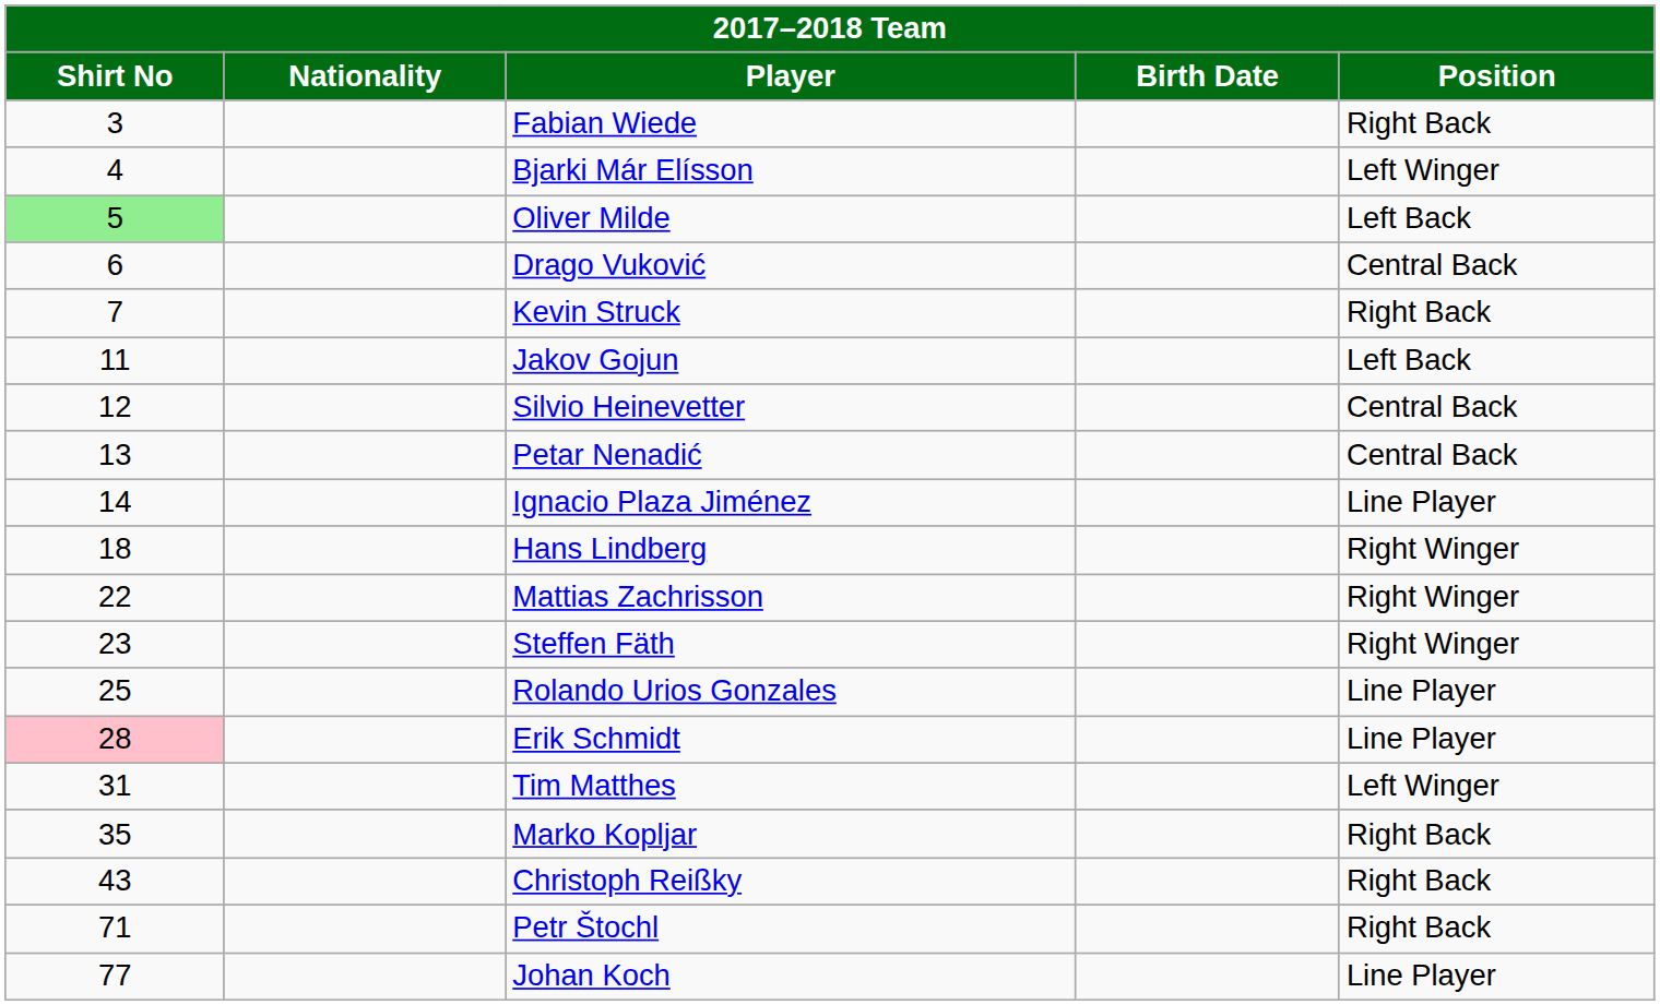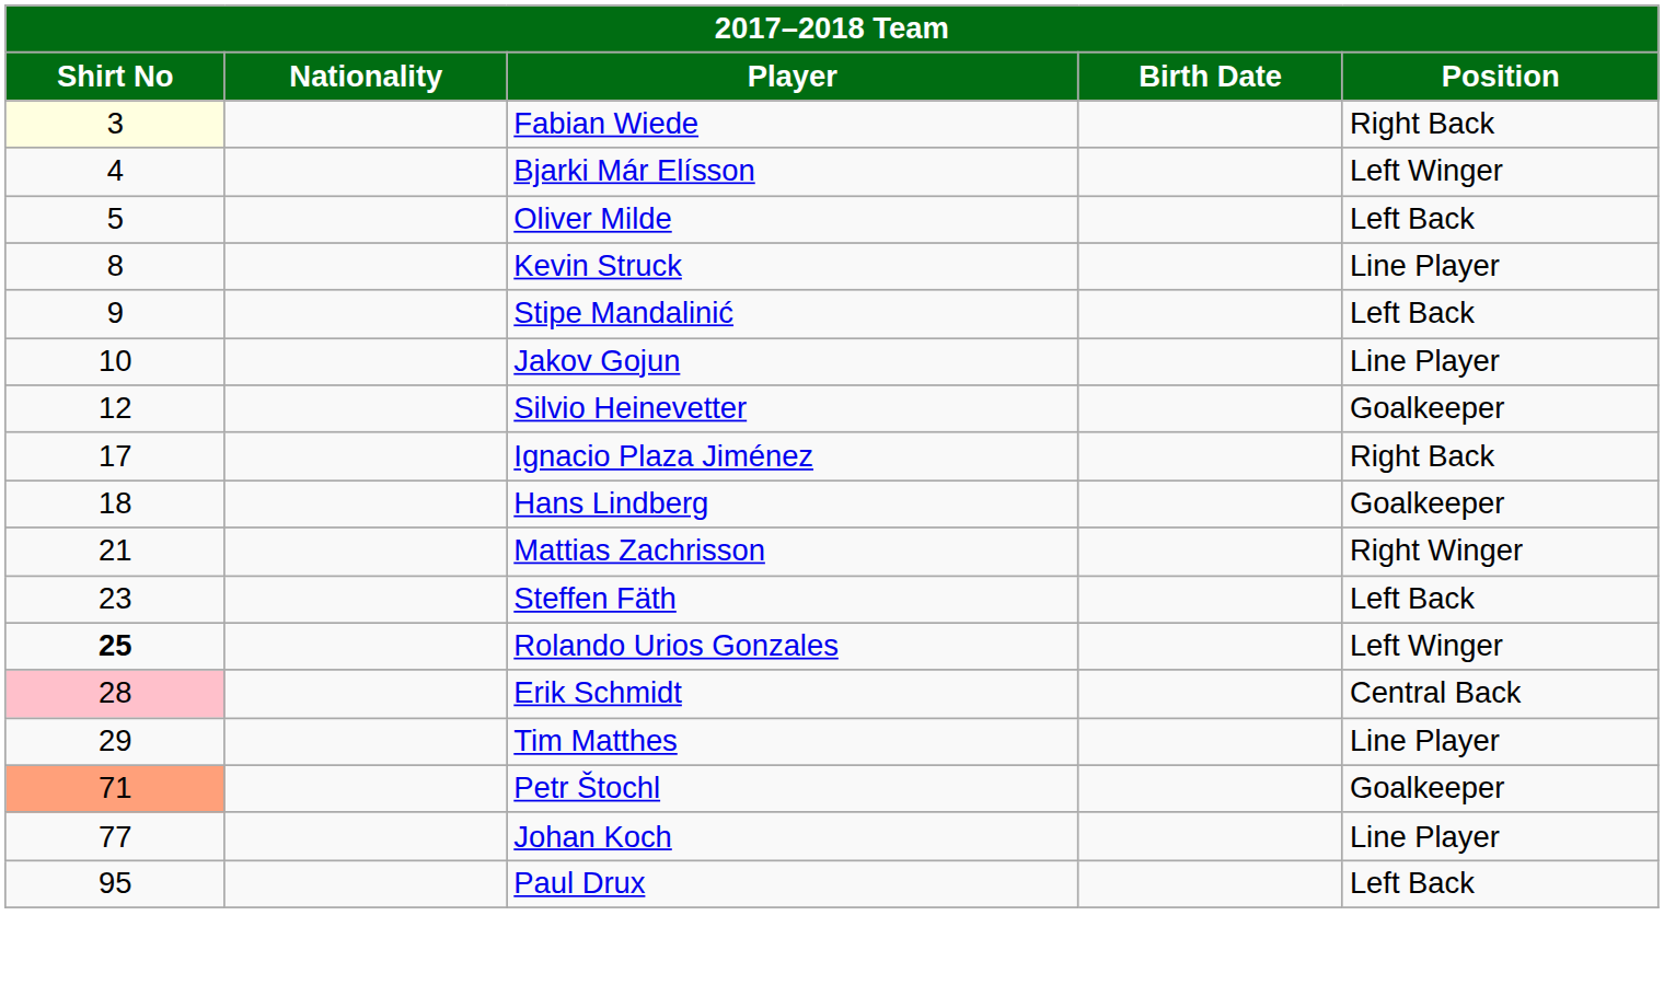Fabian Wiede | Shirt No: no background -> lightyellow background
Oliver Milde | Shirt No: lightgreen background -> no background
- row: 6 | Drago Vuković | Central Back
Kevin Struck | Shirt No: 7 -> 8
Kevin Struck | Position: Right Back -> Line Player
+ row: 9 | Stipe Mandalinić | Left Back
Jakov Gojun | Shirt No: 11 -> 10
Jakov Gojun | Position: Left Back -> Line Player
Silvio Heinevetter | Position: Central Back -> Goalkeeper
- row: 13 | Petar Nenadić | Central Back
Ignacio Plaza Jiménez | Shirt No: 14 -> 17
Ignacio Plaza Jiménez | Position: Line Player -> Right Back
Hans Lindberg | Position: Right Winger -> Goalkeeper
Mattias Zachrisson | Shirt No: 22 -> 21
Steffen Fäth | Position: Right Winger -> Left Back
Rolando Urios Gonzales | Shirt No: normal -> bold
Rolando Urios Gonzales | Position: Line Player -> Left Winger
Erik Schmidt | Position: Line Player -> Central Back
Tim Matthes | Shirt No: 31 -> 29
Tim Matthes | Position: Left Winger -> Line Player
- row: 35 | Marko Kopljar | Right Back
- row: 43 | Christoph Reißky | Right Back
Petr Štochl | Shirt No: no background -> lightsalmon background
Petr Štochl | Position: Right Back -> Goalkeeper
+ row: 95 | Paul Drux | Left Back
